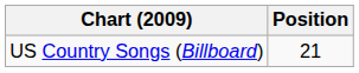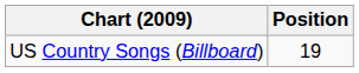US Country Songs (Billboard) | Position: 21 -> 19
